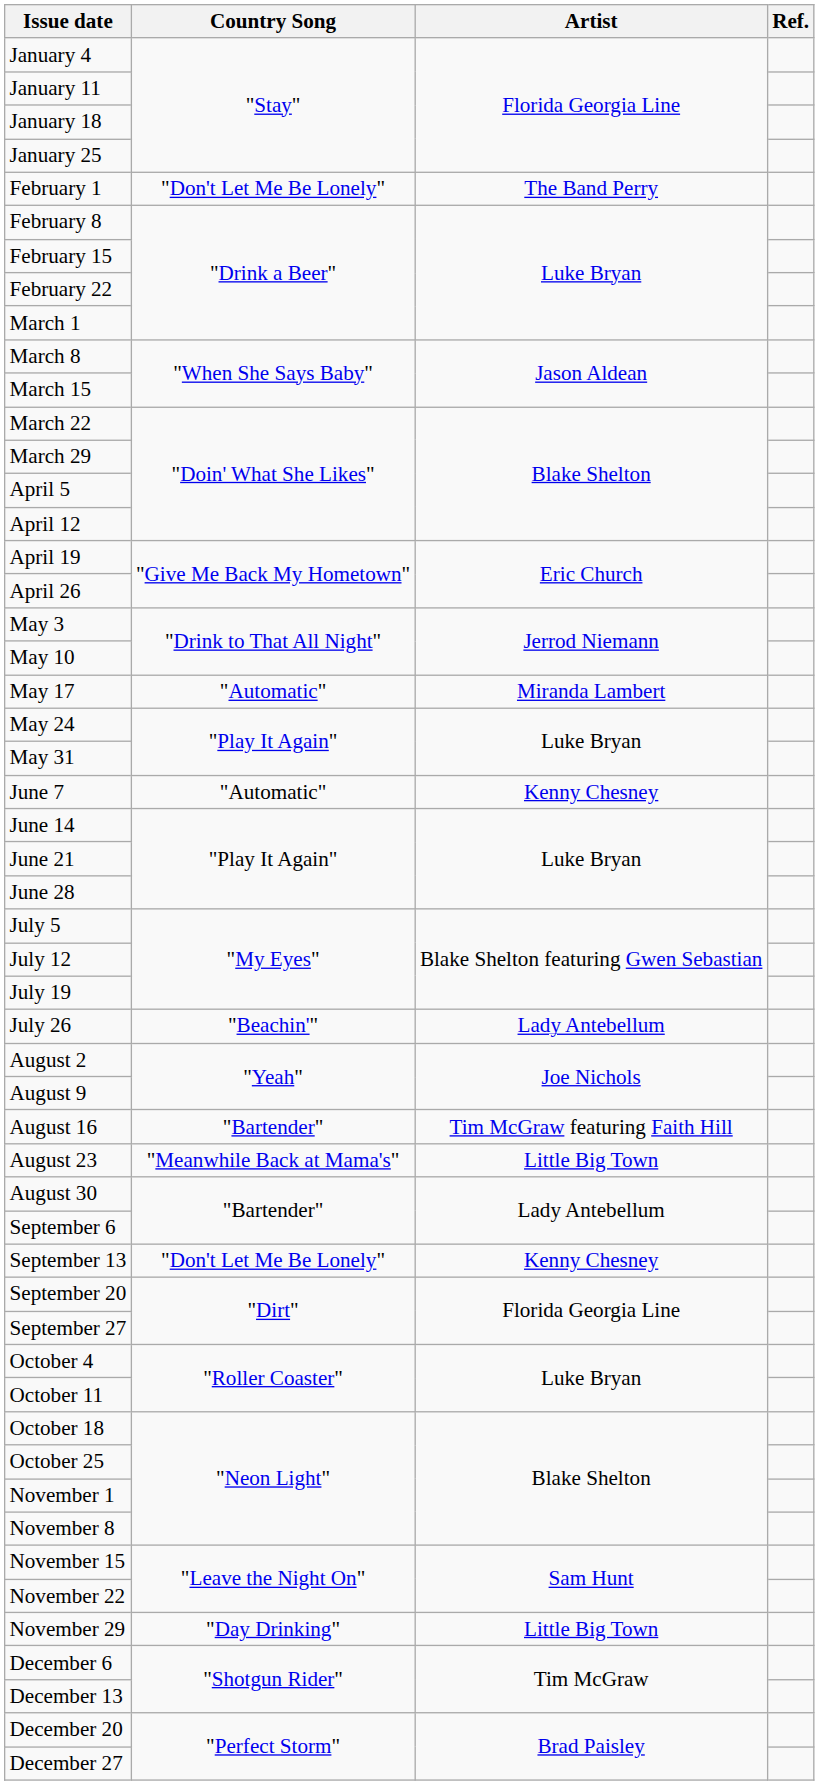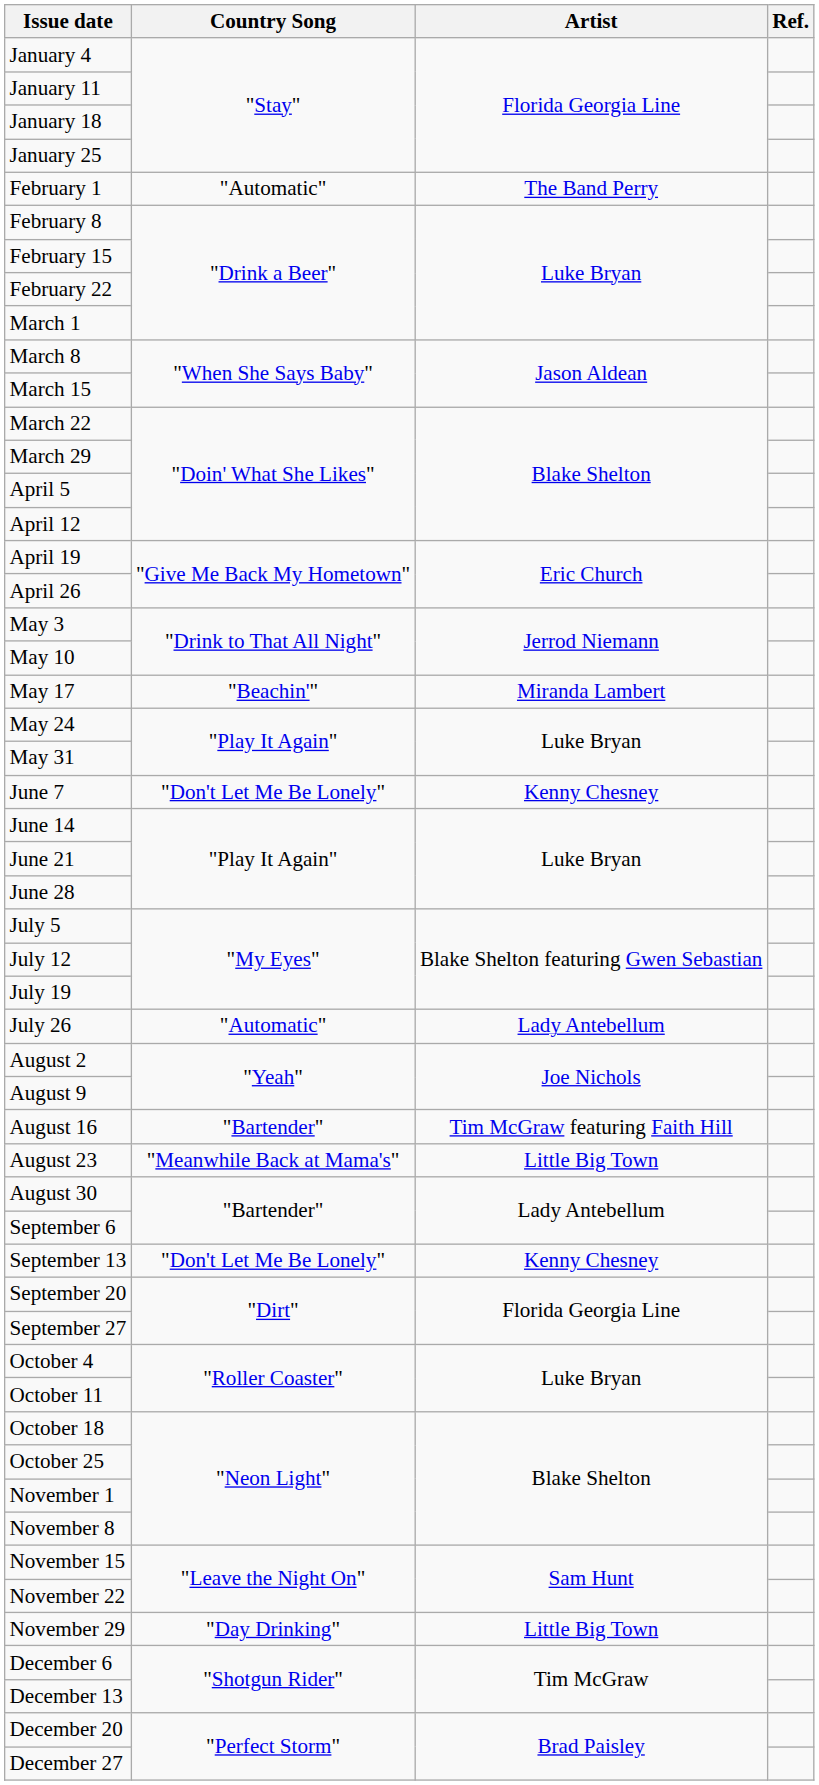February 1 | Country Song: "Don't Let Me Be Lonely" -> "Automatic"
May 17 | Country Song: "Automatic" -> "Beachin'"
June 7 | Country Song: "Automatic" -> "Don't Let Me Be Lonely"
July 26 | Country Song: "Beachin'" -> "Automatic"
